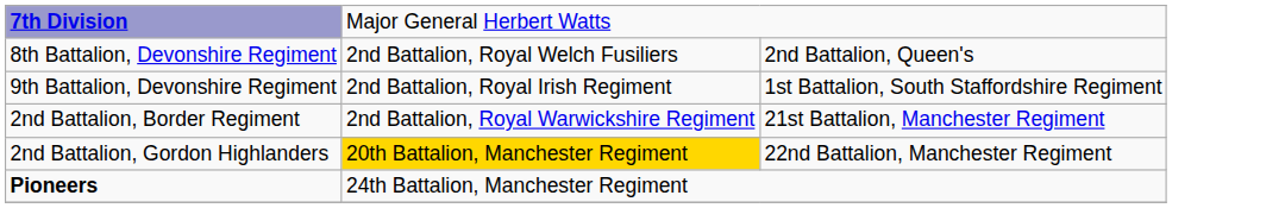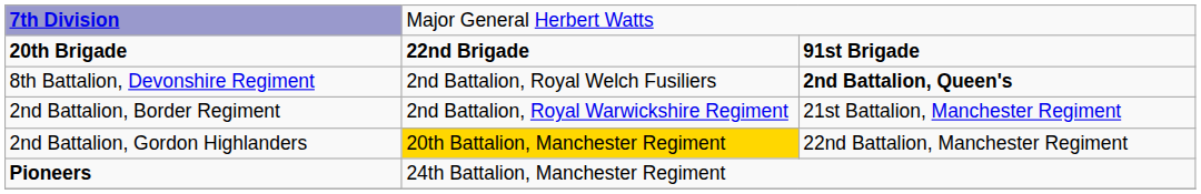+ row: 20th Brigade | 22nd Brigade | 91st Brigade
8th Battalion, Devonshire Regiment | column 3: normal -> bold
- row: 9th Battalion, Devonshire Regiment | 2nd Battalion, Royal Irish Regiment | 1st Battalion, South Staffordshire Regiment
